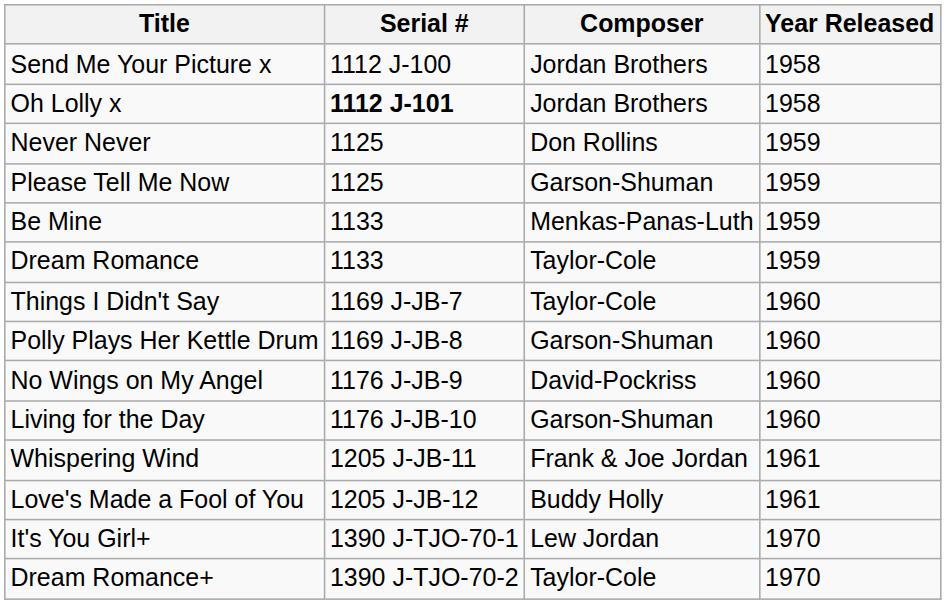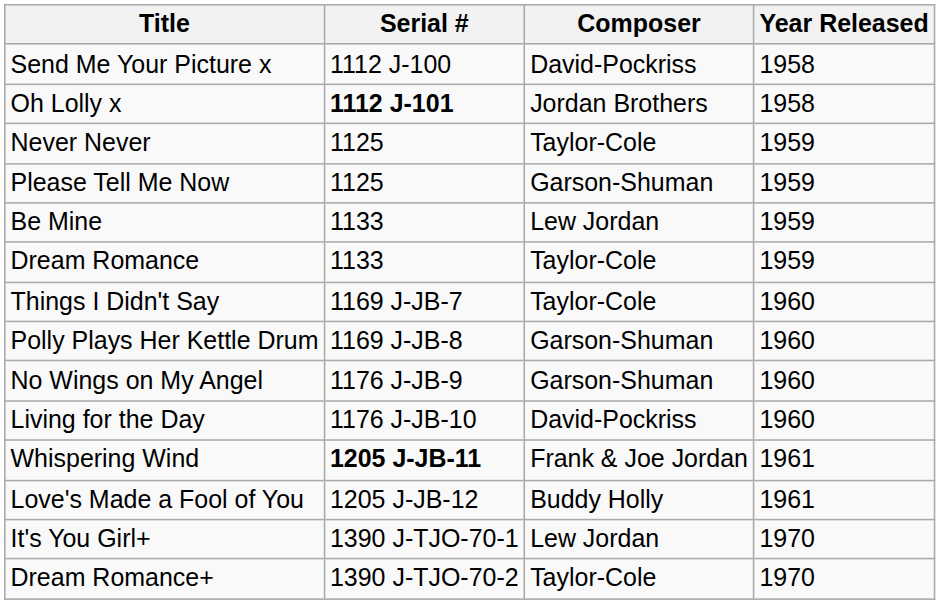Send Me Your Picture x | Composer: Jordan Brothers -> David-Pockriss
Never Never | Composer: Don Rollins -> Taylor-Cole
Be Mine | Composer: Menkas-Panas-Luth -> Lew Jordan
No Wings on My Angel | Composer: David-Pockriss -> Garson-Shuman
Living for the Day | Composer: Garson-Shuman -> David-Pockriss
Whispering Wind | Serial #: normal -> bold
